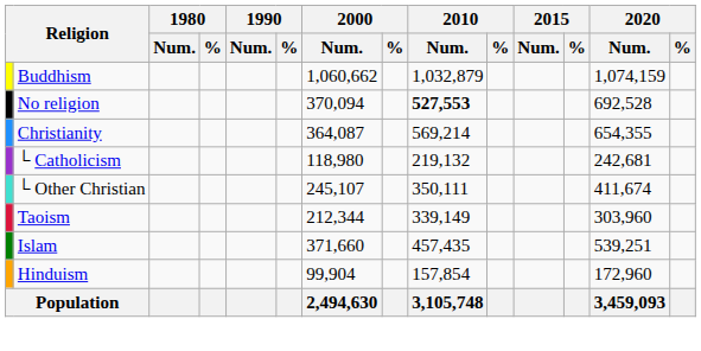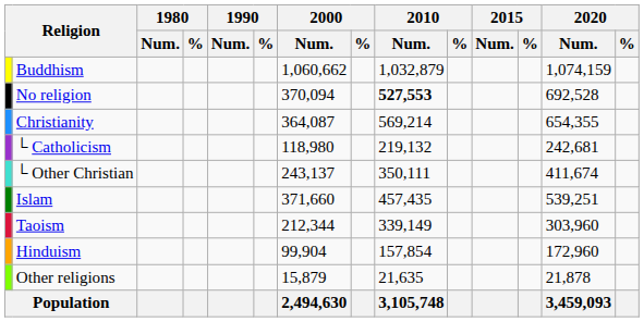└ Other Christian | 2000 / Num.: 245,107 -> 243,137
rows swapped: Islam <-> Taoism
+ row: Other religions | 15,879 | 21,635 | 21,878
